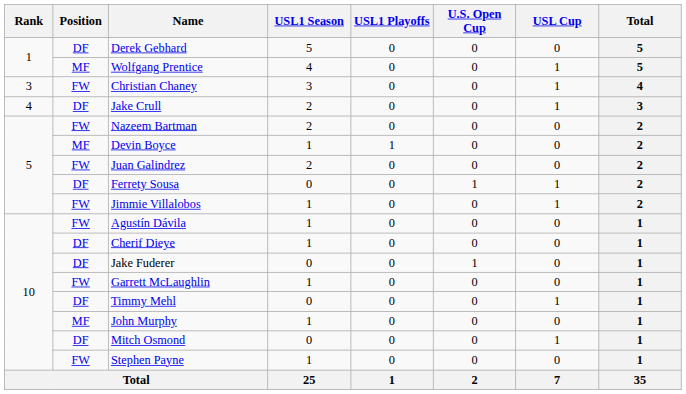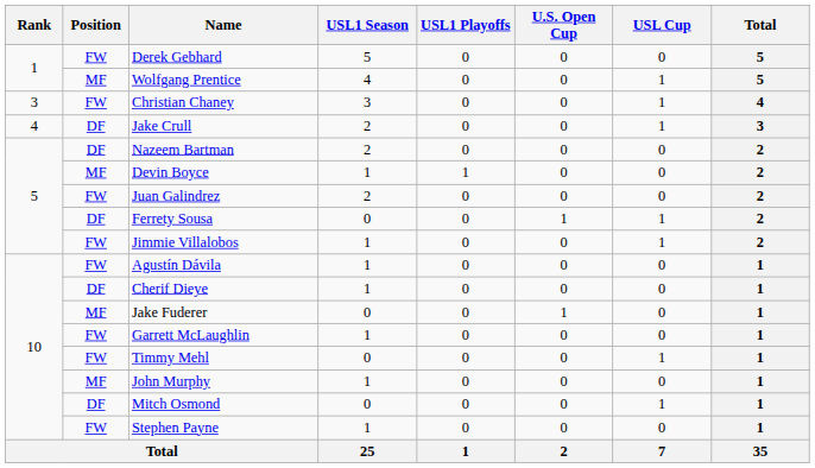Derek Gebhard | Position: DF -> FW
Nazeem Bartman | Position: FW -> DF
Jake Fuderer | Position: DF -> MF
Timmy Mehl | Position: DF -> FW
